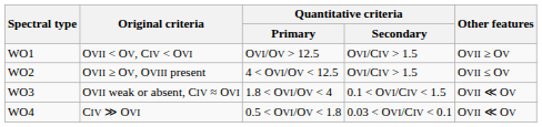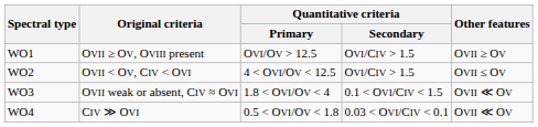WO1 | Original criteria: OVII < OV, CIV < OVI -> OVII ≥ OV, OVIII present
WO2 | Original criteria: OVII ≥ OV, OVIII present -> OVII < OV, CIV < OVI
